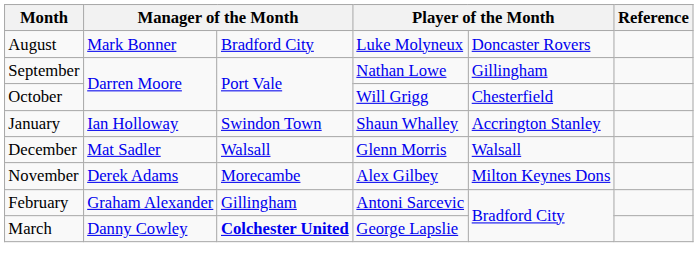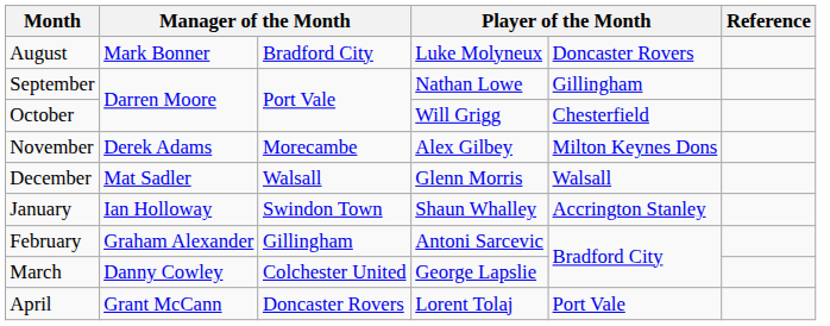rows swapped: November <-> January
March | column 3: bold -> normal
+ row: April | Grant McCann | Doncaster Rovers | Lorent Tolaj | Port Vale
